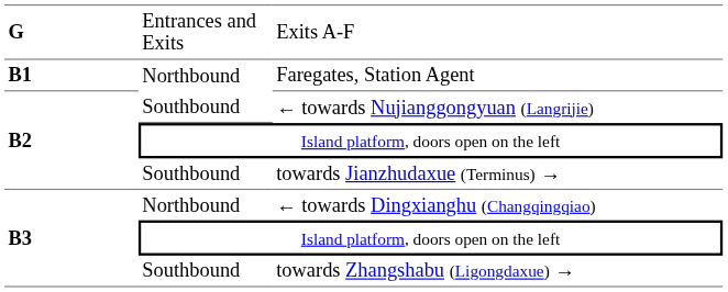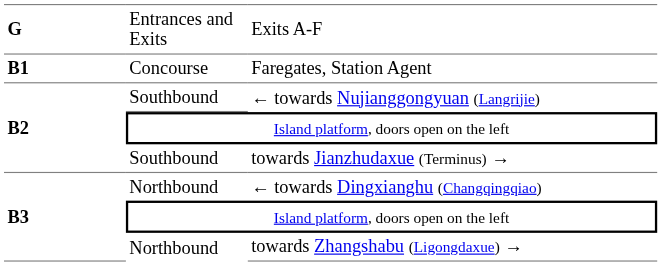Faregates, Station Agent | column 2: Northbound -> Concourse
towards Zhangshabu (Ligongdaxue) → | column 2: Southbound -> Northbound
